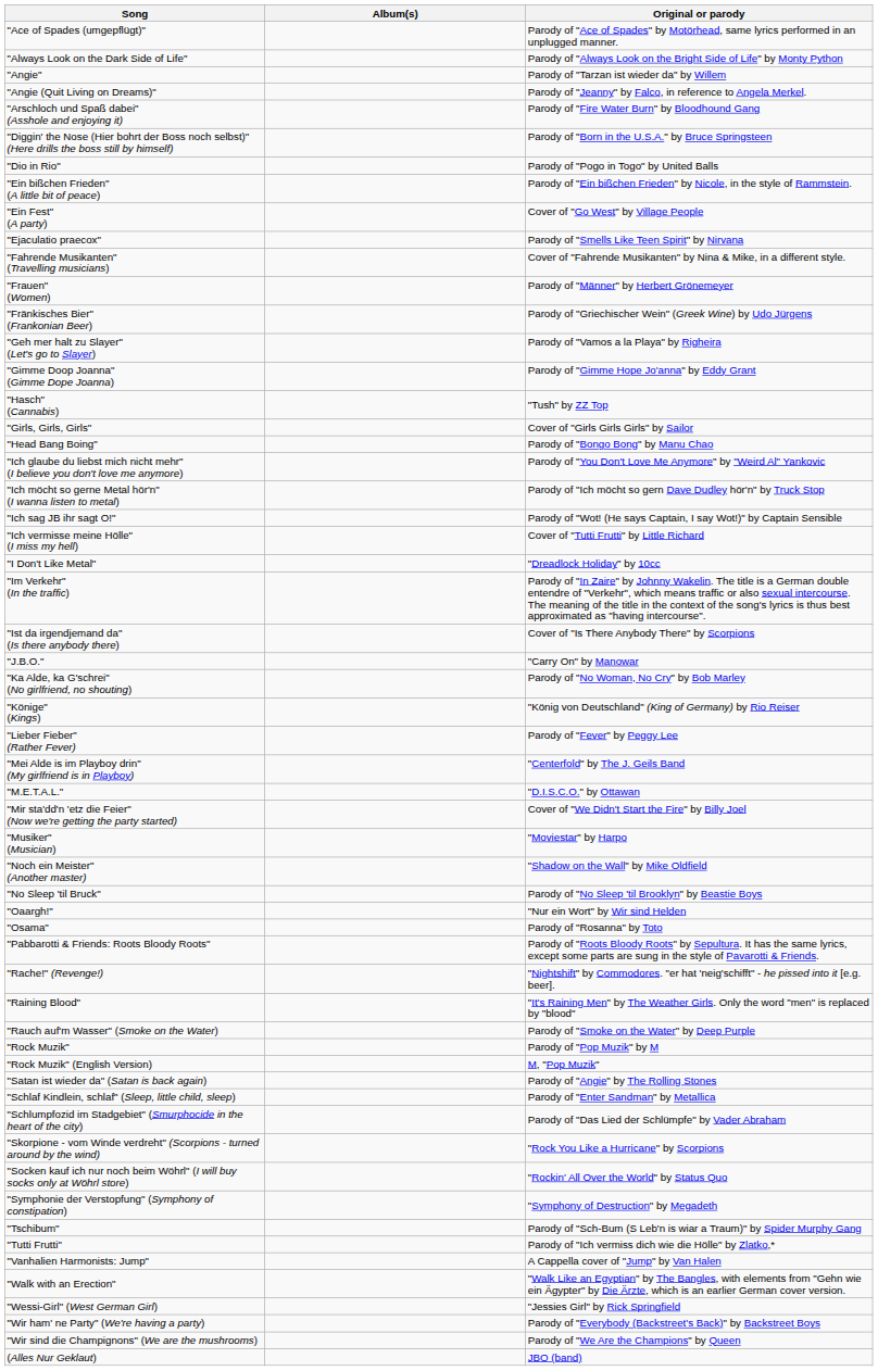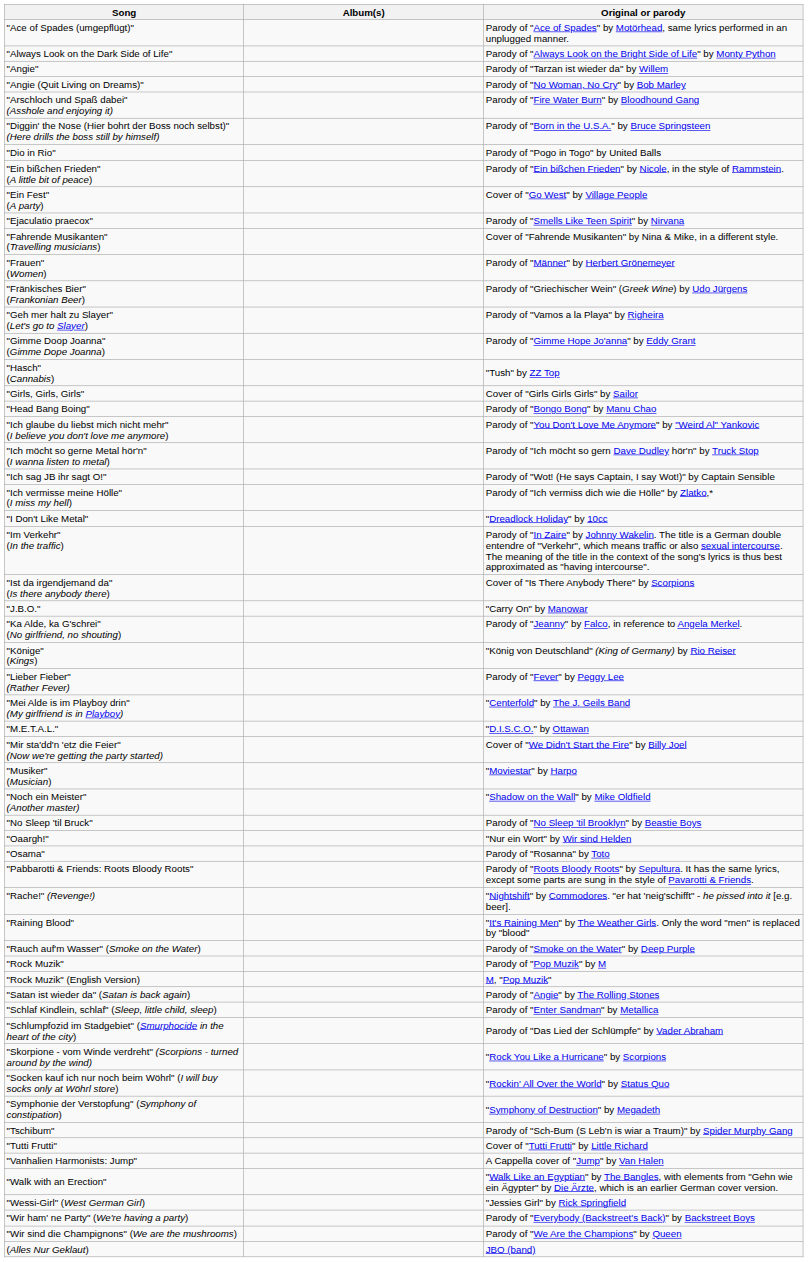"Angie (Quit Living on Dreams)" | Original or parody: Parody of "Jeanny" by Falco, in reference to Angela Merkel. -> Parody of "No Woman, No Cry" by Bob Marley
"Ich vermisse meine Hölle" (I miss my hell) | Original or parody: Cover of "Tutti Frutti" by Little Richard -> Parody of "Ich vermiss dich wie die Hölle" by Zlatko,*
"Ka Alde, ka G'schrei" (No girlfriend, no shouting) | Original or parody: Parody of "No Woman, No Cry" by Bob Marley -> Parody of "Jeanny" by Falco, in reference to Angela Merkel.
"Tutti Frutti" | Original or parody: Parody of "Ich vermiss dich wie die Hölle" by Zlatko,* -> Cover of "Tutti Frutti" by Little Richard
